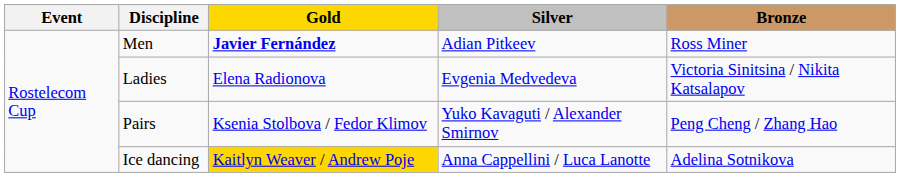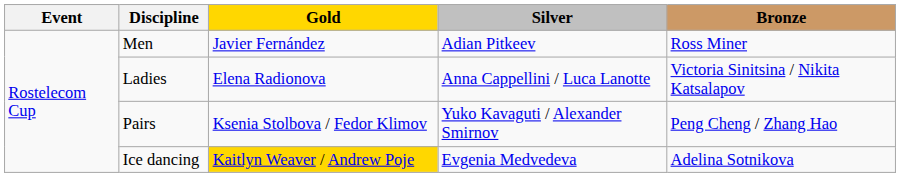Men | Gold: bold -> normal
Ladies | Silver: Evgenia Medvedeva -> Anna Cappellini / Luca Lanotte
Ice dancing | Silver: Anna Cappellini / Luca Lanotte -> Evgenia Medvedeva
